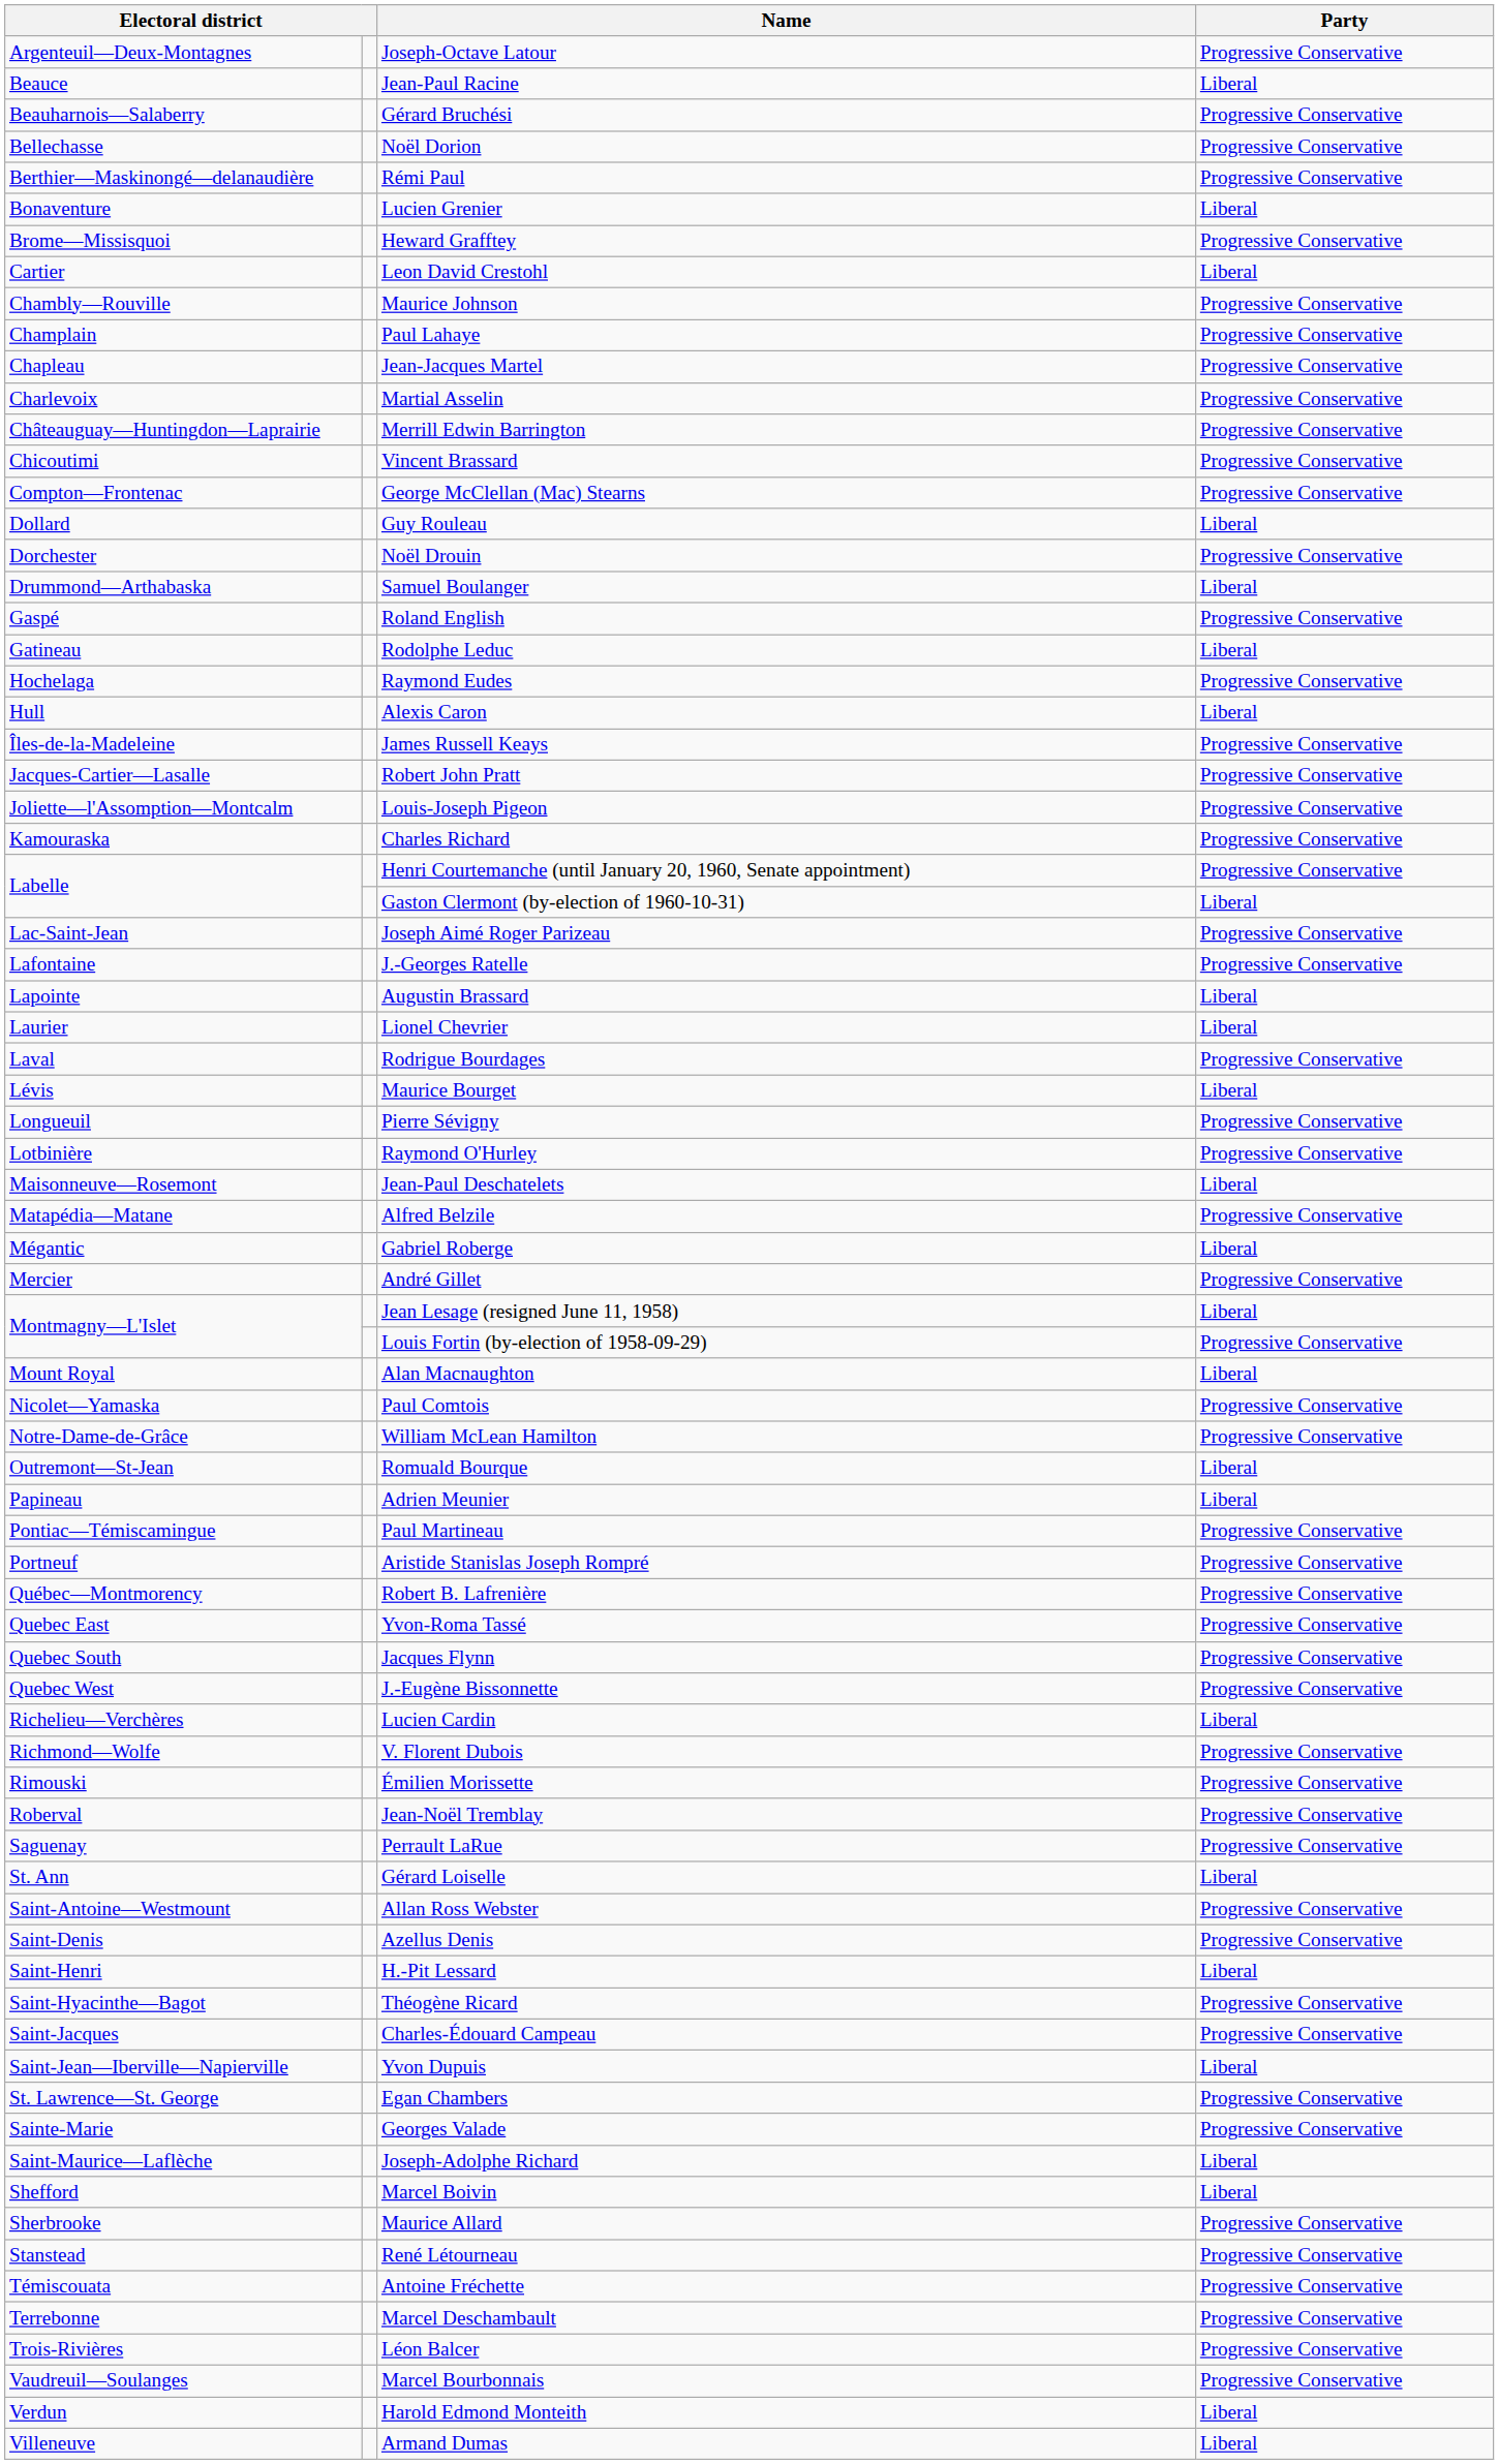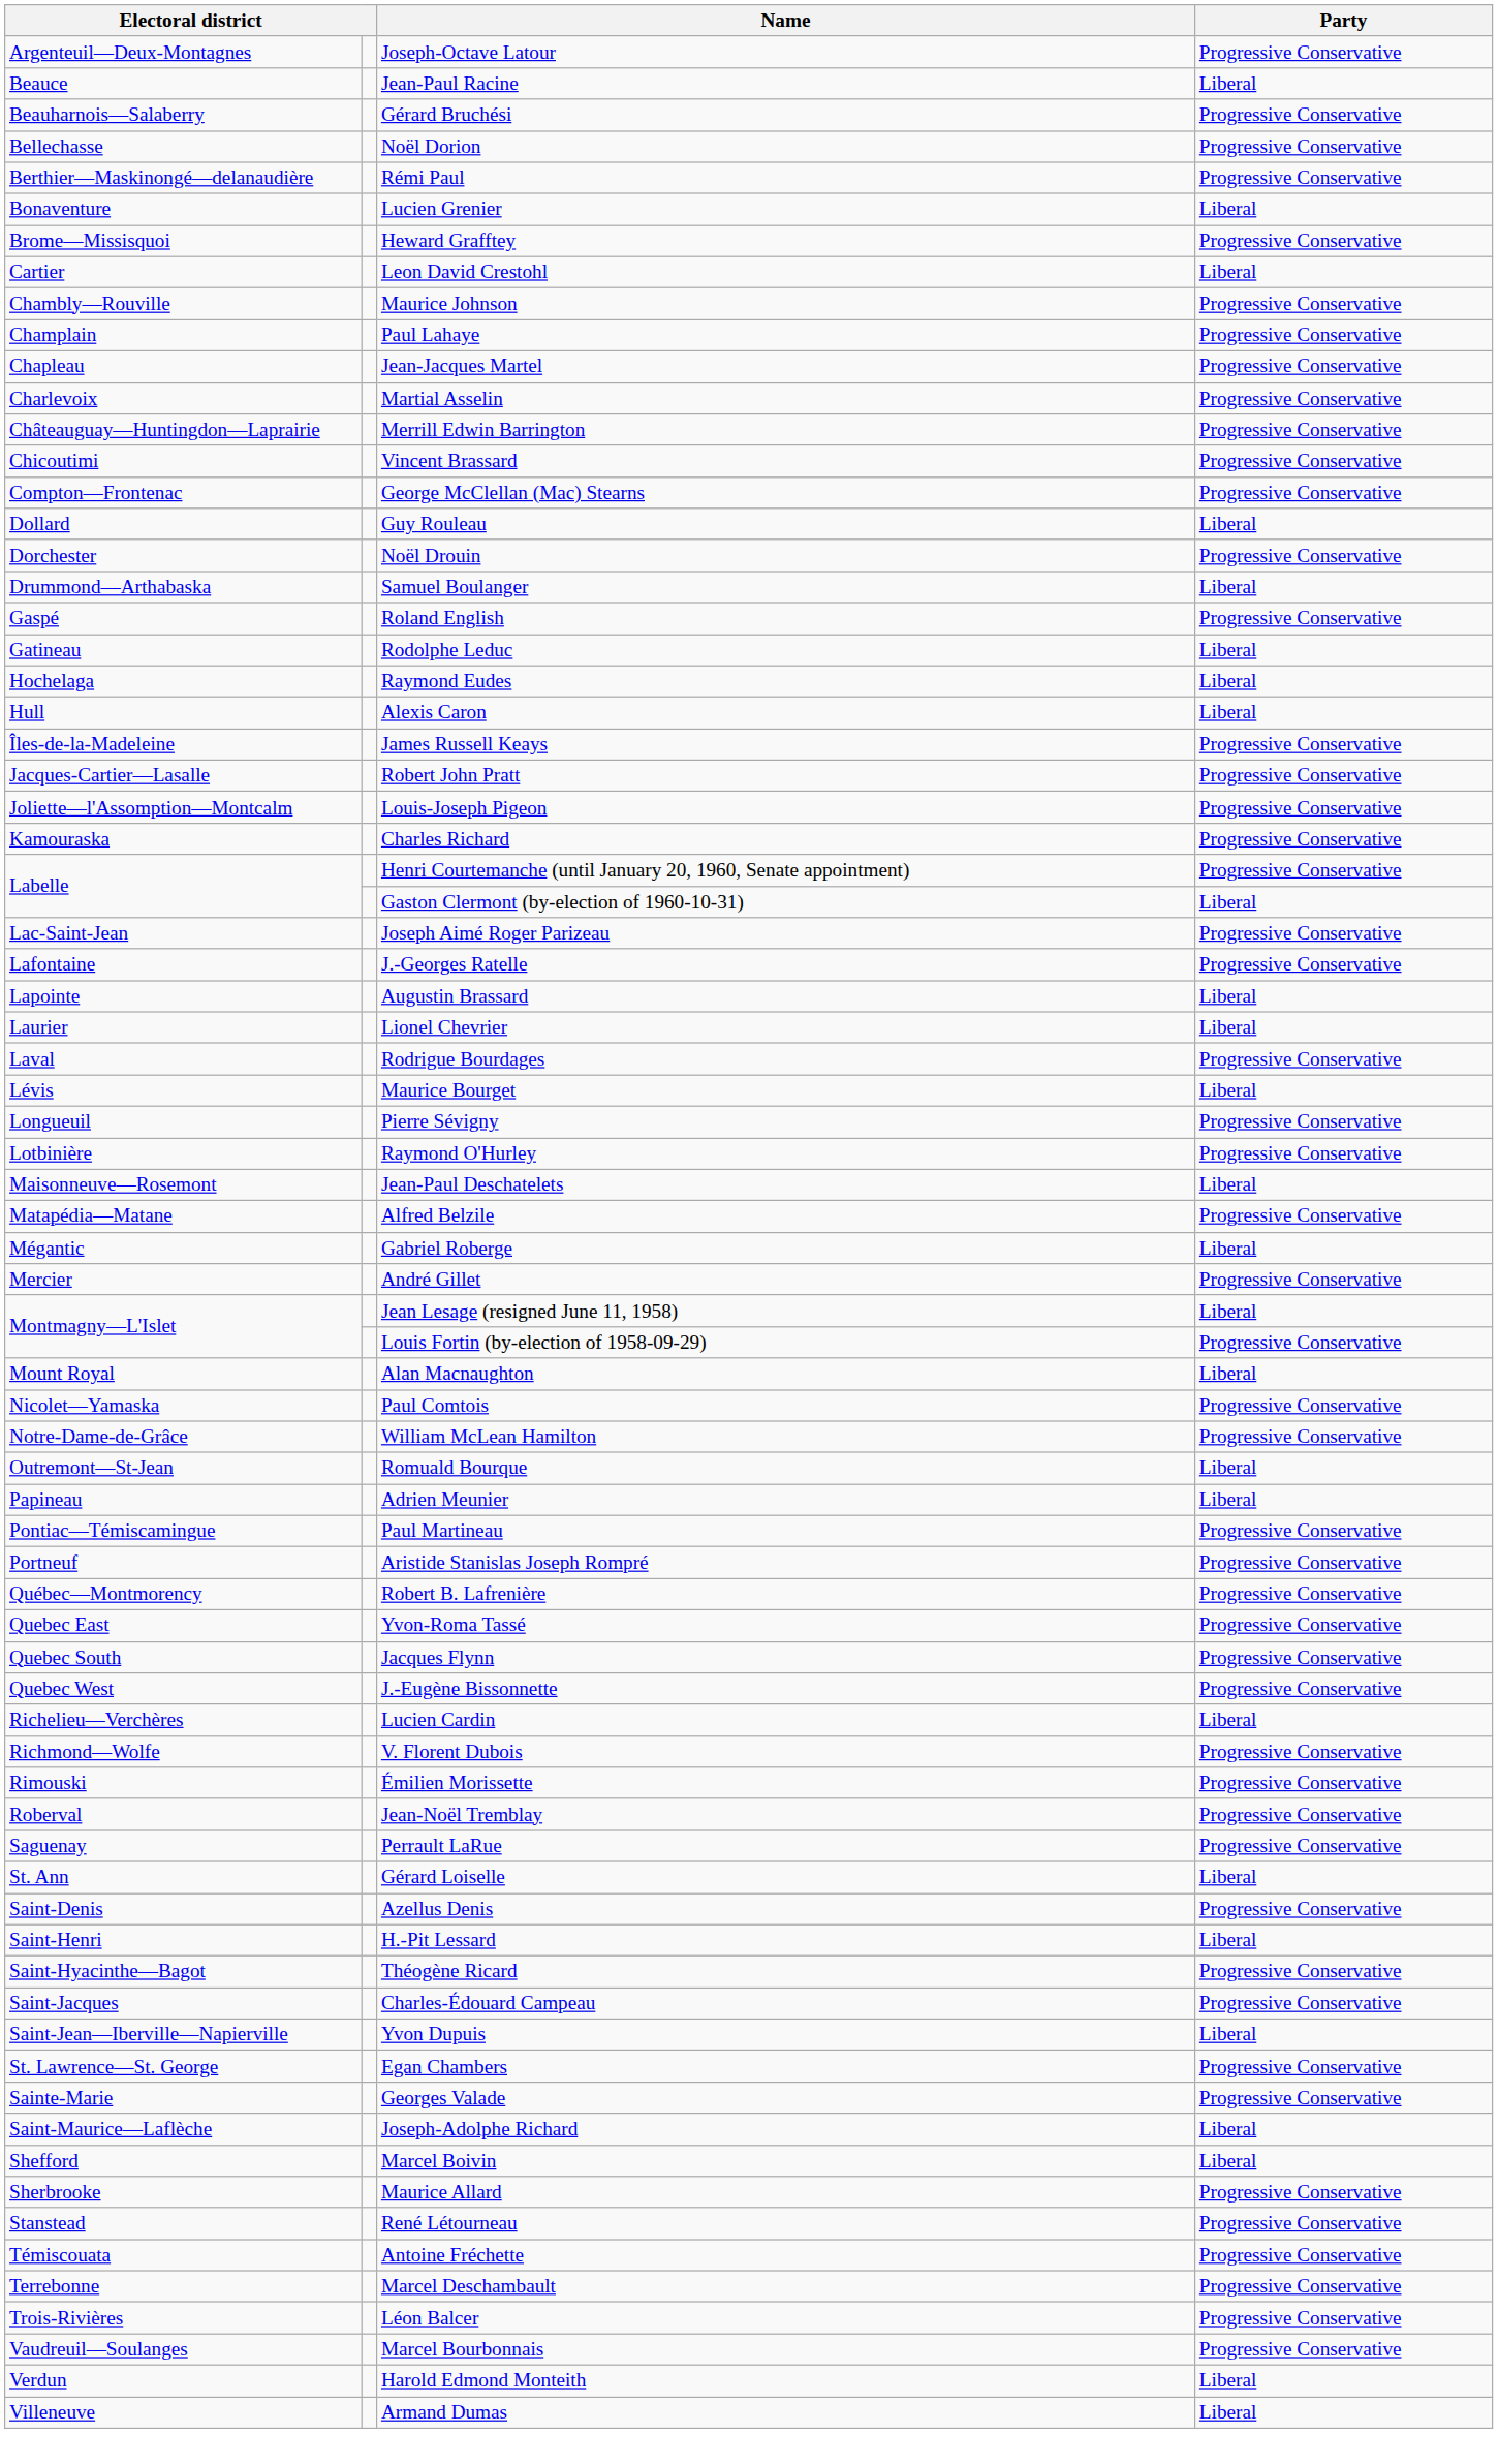Raymond Eudes | Party: Progressive Conservative -> Liberal
- row: Saint-Antoine—Westmount | Allan Ross Webster | Progressive Conservative
